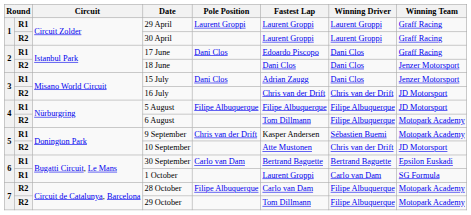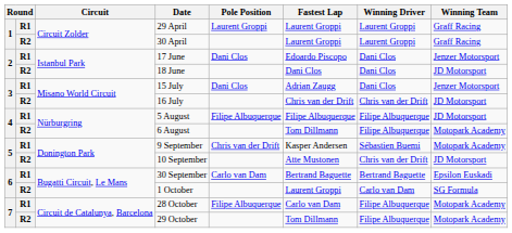17 June | Winning Team: Graff Racing -> Jenzer Motorsport
18 June | Winning Team: Jenzer Motorsport -> JD Motorsport
1 October | column 2: R1 -> R2
28 October | column 2: R2 -> R1
